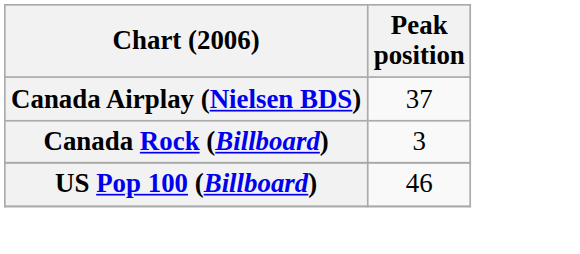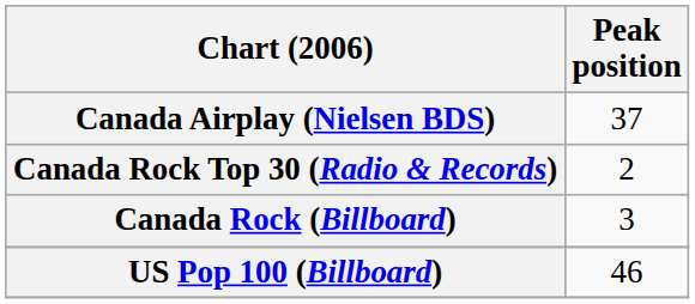+ row: Canada Rock Top 30 (Radio & Records) | 2
